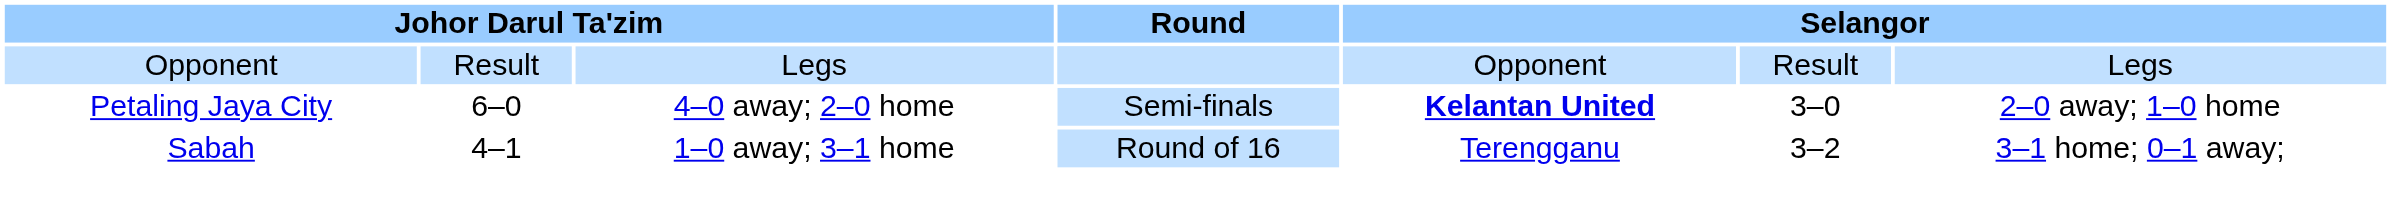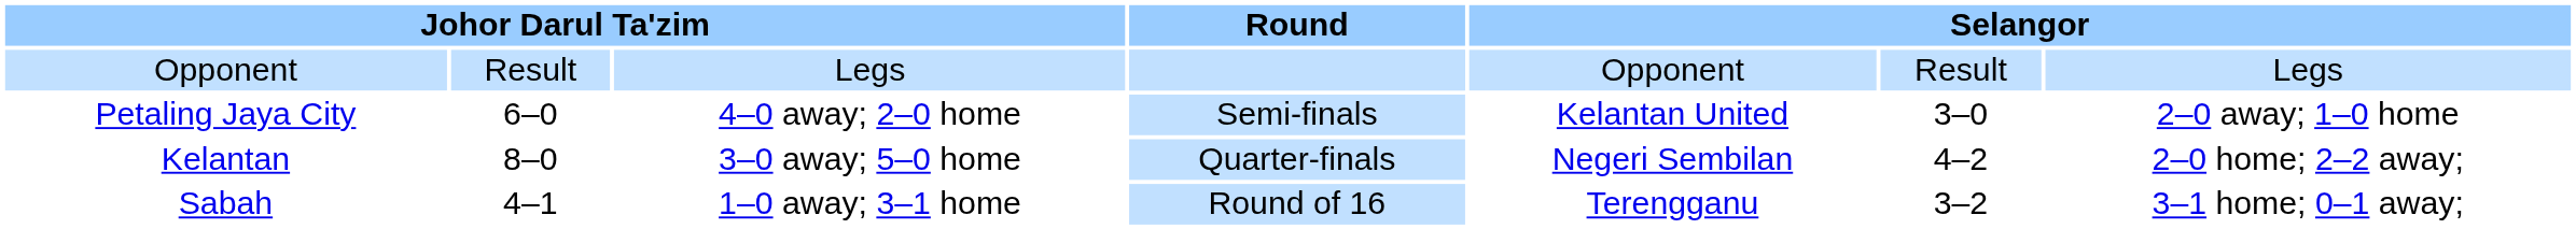Petaling Jaya City | column 5: bold -> normal
+ row: Kelantan | 8–0 | 3–0 away; 5–0 home | Quarter-finals | Negeri Sembilan | 4–2 | 2–0 home; 2–2 away;
